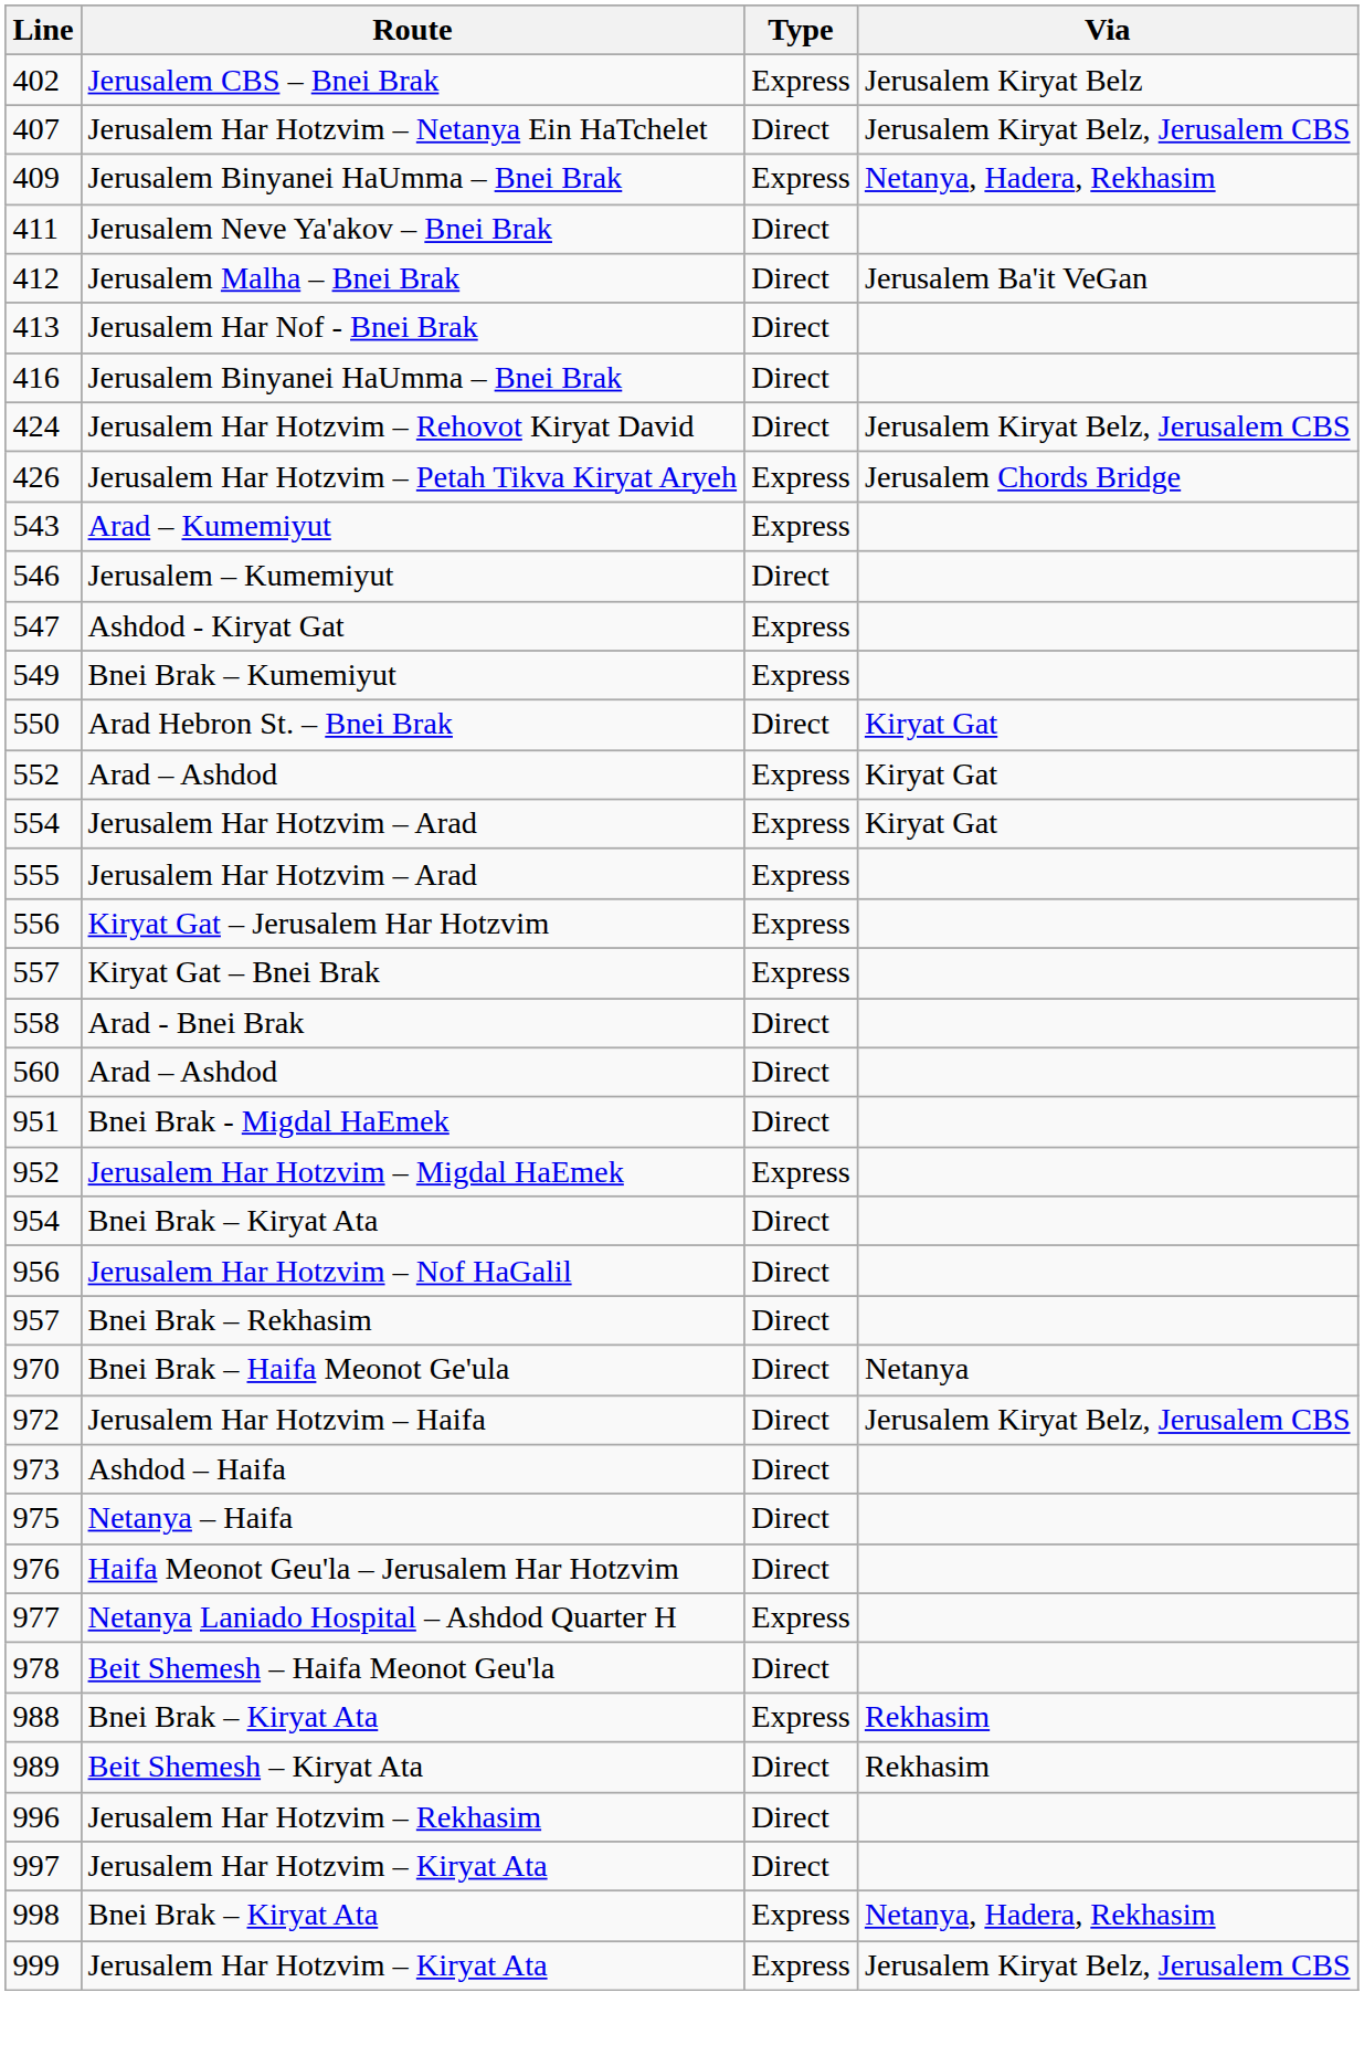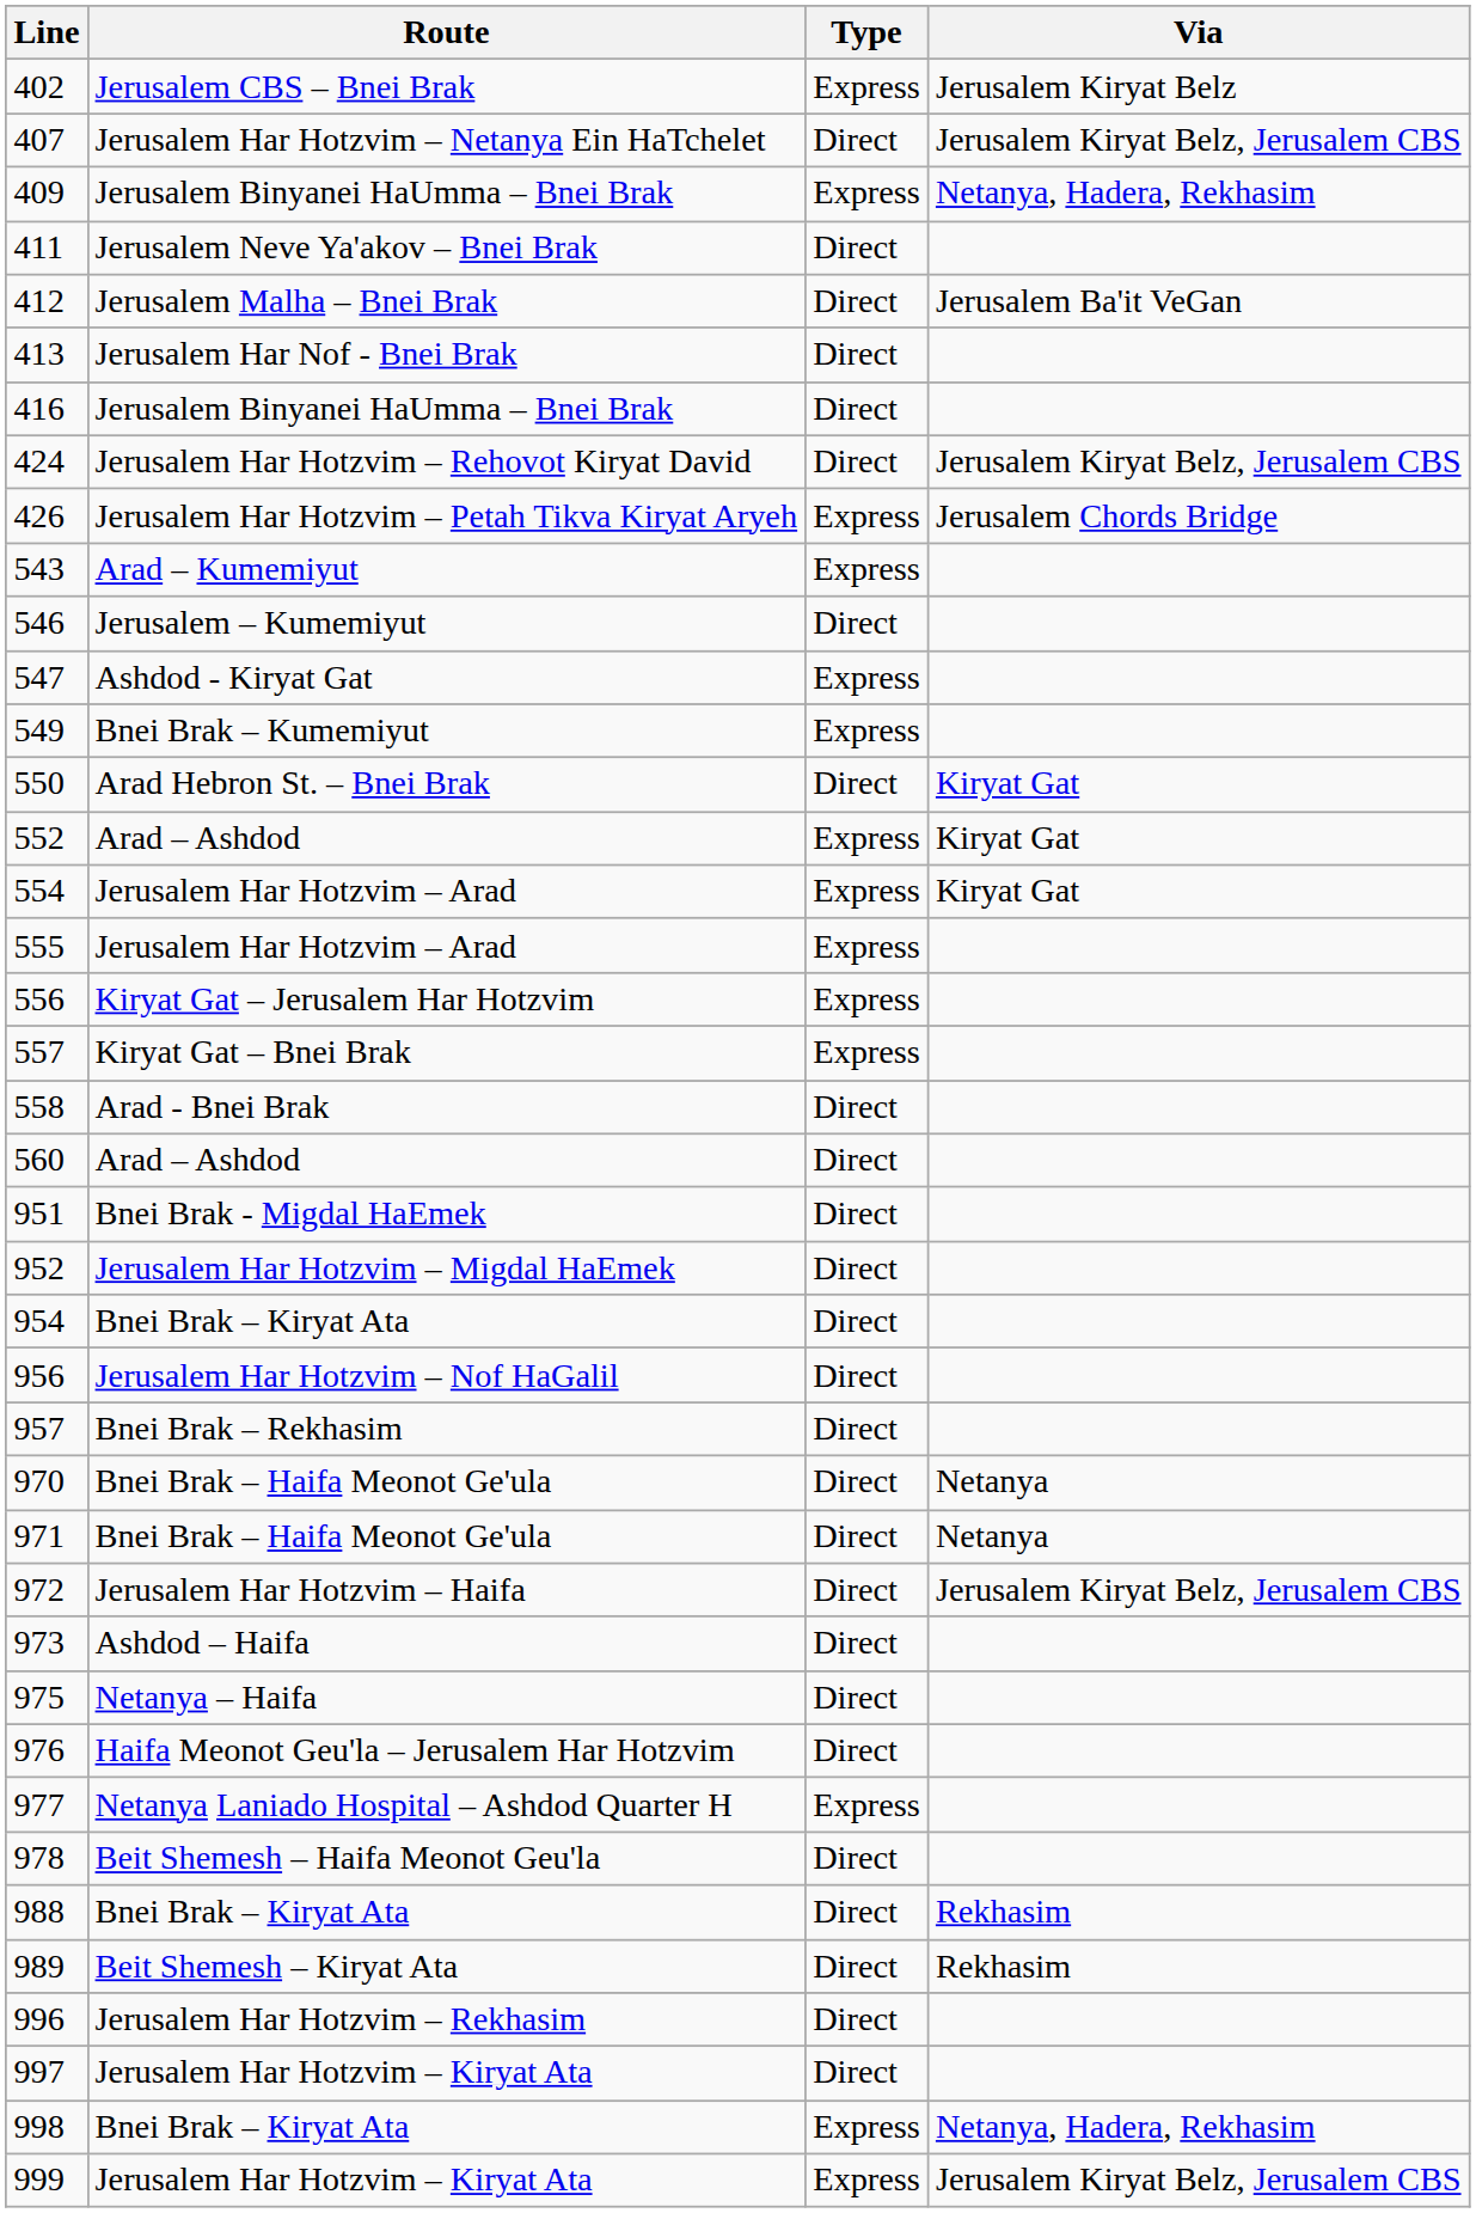952 | Type: Express -> Direct
+ row: 971 | Bnei Brak – Haifa Meonot Ge'ula | Direct | Netanya
988 | Type: Express -> Direct
